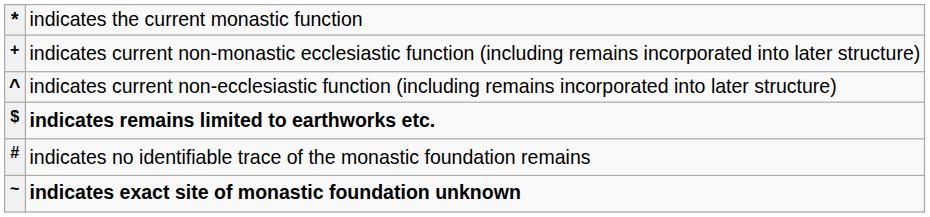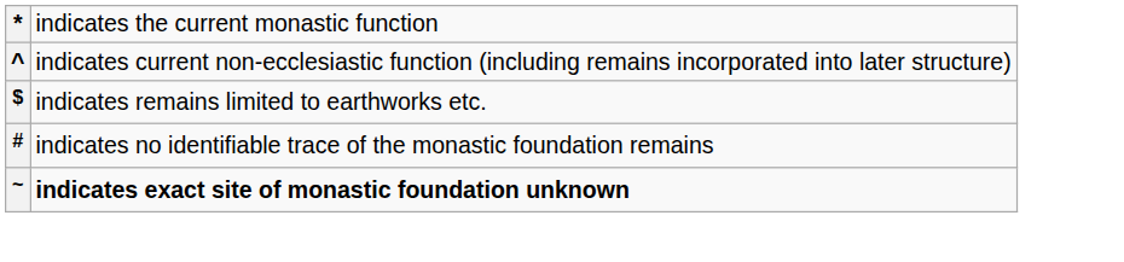- row: + | indicates current non-monastic ecclesiastic function (including remains incorporated into later structure)
$ | column 2: bold -> normal
